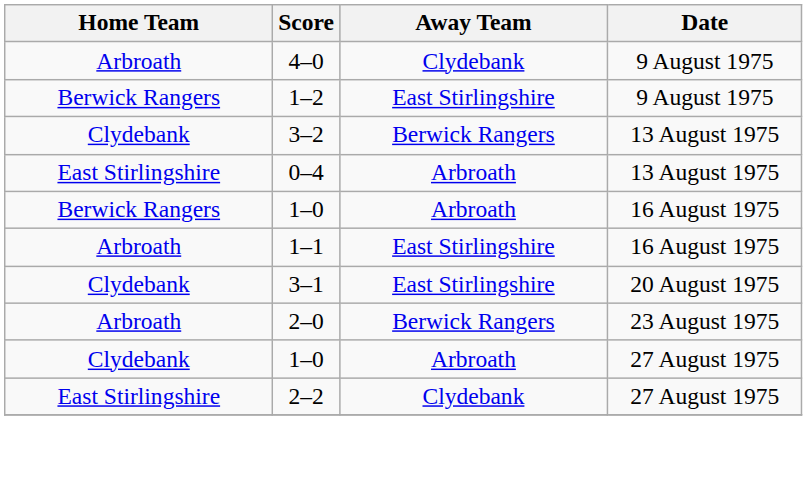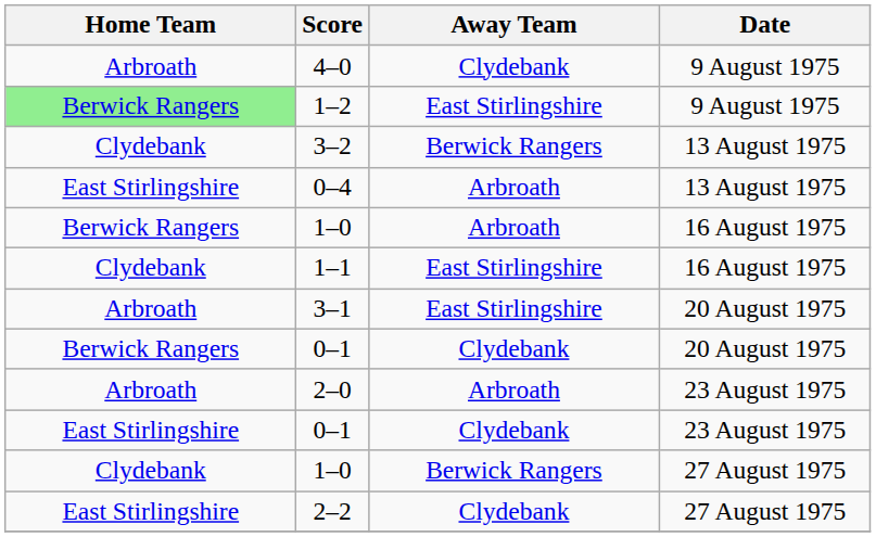1–2 | Home Team: no background -> lightgreen background
1–1 | Home Team: Arbroath -> Clydebank
3–1 | Home Team: Clydebank -> Arbroath
+ row: Berwick Rangers | 0–1 | Clydebank | 20 August 1975
2–0 | Away Team: Berwick Rangers -> Arbroath
+ row: East Stirlingshire | 0–1 | Clydebank | 23 August 1975
1–0 / 27 August 1975 | Away Team: Arbroath -> Berwick Rangers
